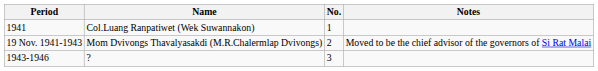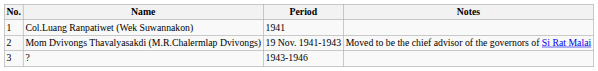columns swapped: No. <-> Period
